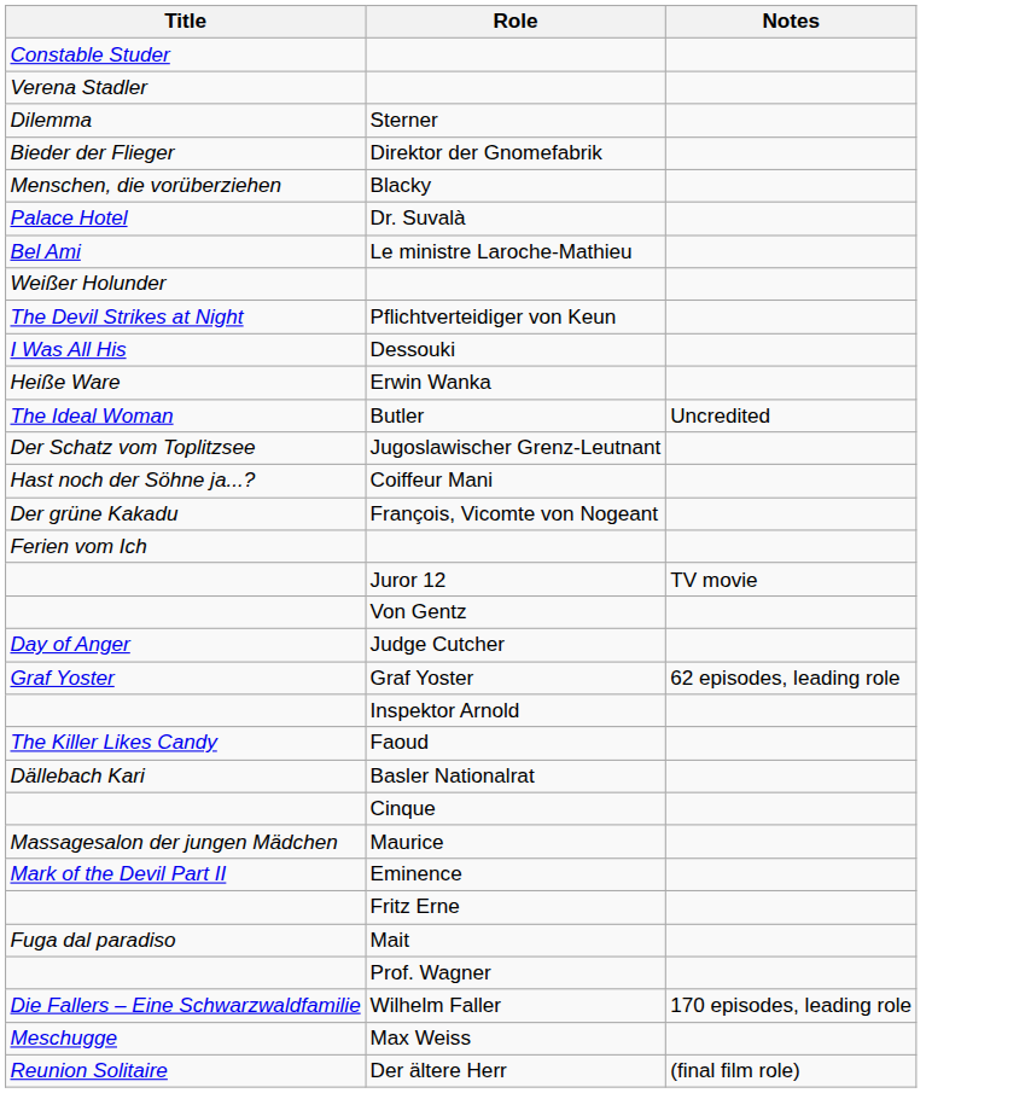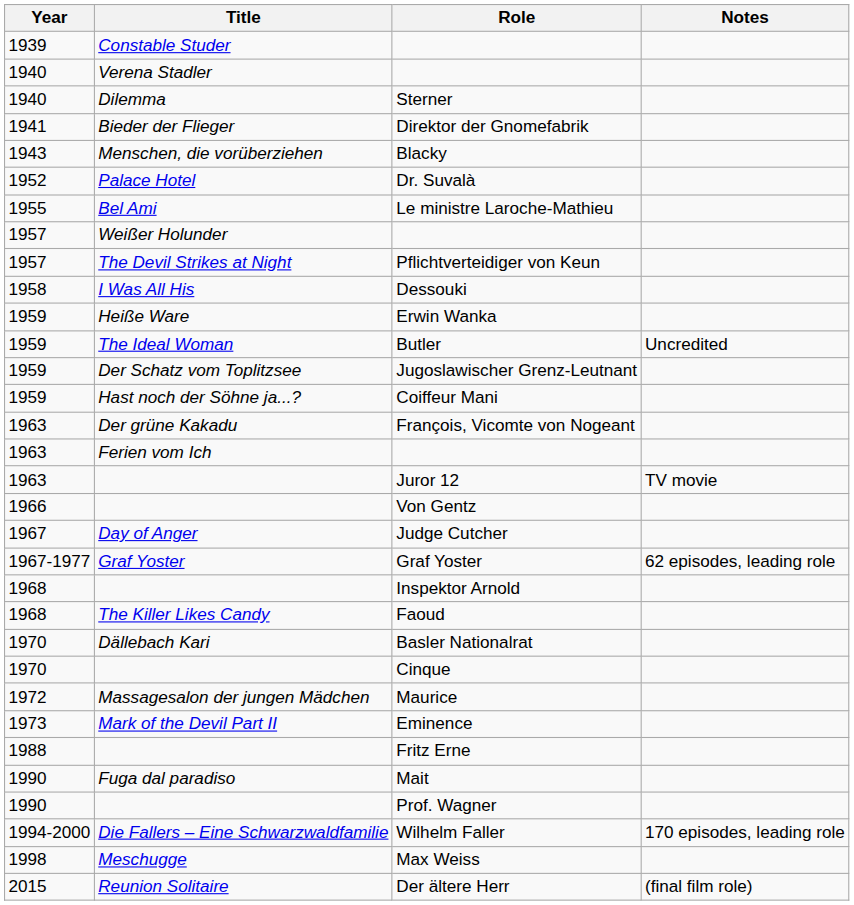+ column: Year | 1939 | 1940 | 1940 | 1941 | 1943 | 1952 | 1955 | 1957 | 1957 | 1958 | 1959 | 1959 | 1959 | 1959 | 1963 | 1963 | 1963 | 1966 | 1967 | 1967-1977 | 1968 | 1968 | 1970 | 1970 | 1972 | 1973 | 1988 | 1990 | 1990 | 1994-2000 | 1998 | 2015
